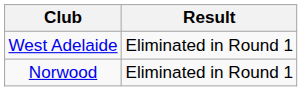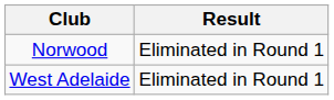rows swapped: Norwood <-> West Adelaide
